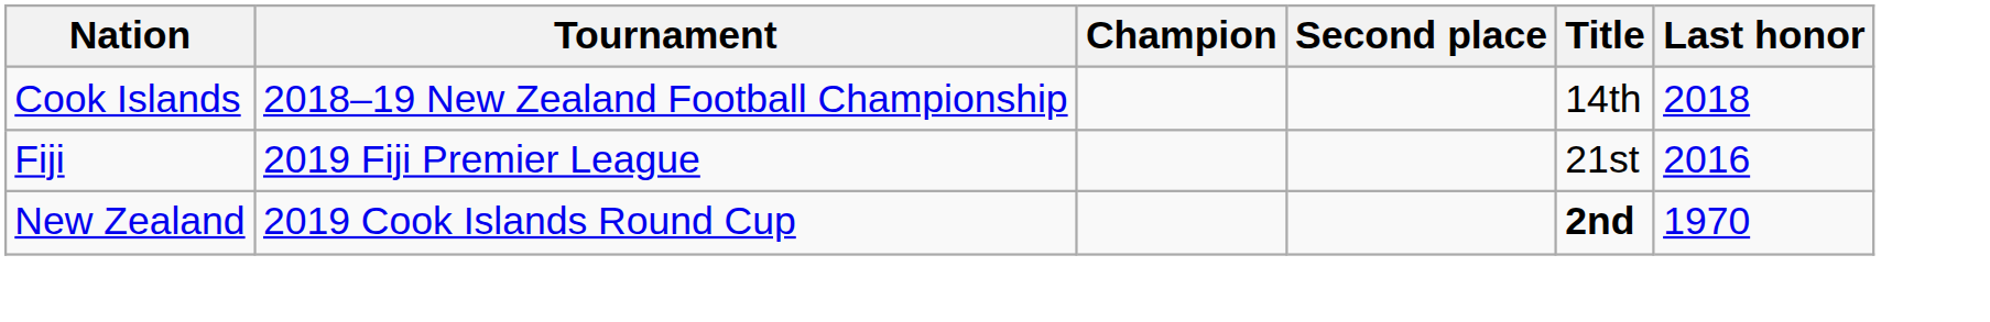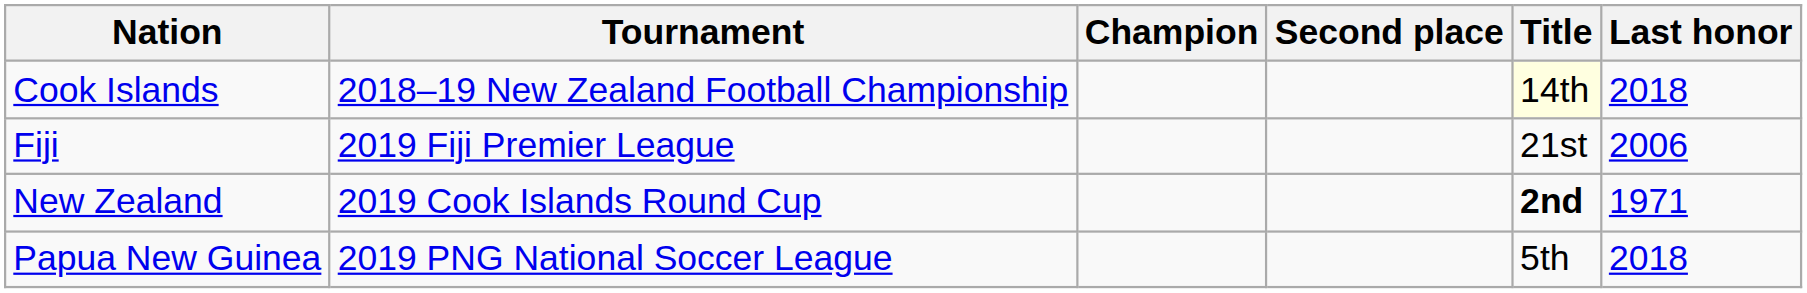Cook Islands | Title: no background -> lightyellow background
Fiji | Last honor: 2016 -> 2006
New Zealand | Last honor: 1970 -> 1971
+ row: Papua New Guinea | 2019 PNG National Soccer League | 5th | 2018
